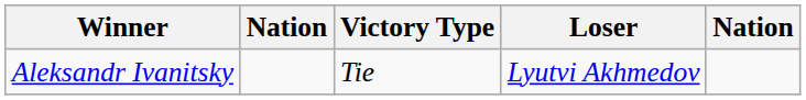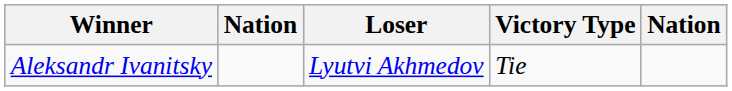columns swapped: Victory Type <-> Loser
